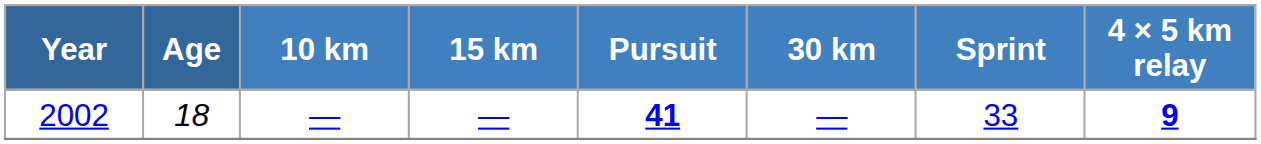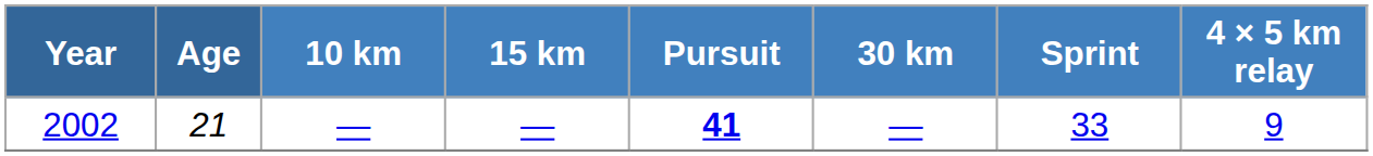2002 | Age: 18 -> 21
2002 | 4 × 5 km relay: bold -> normal
